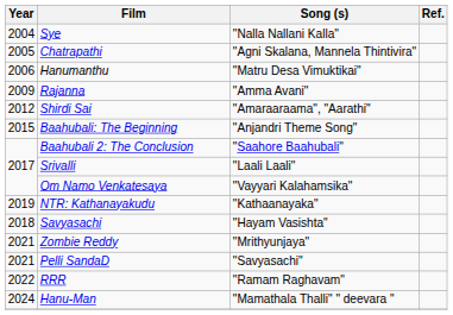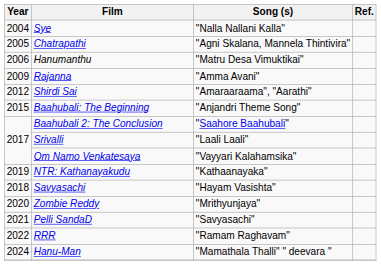Zombie Reddy | Year: 2021 -> 2020
